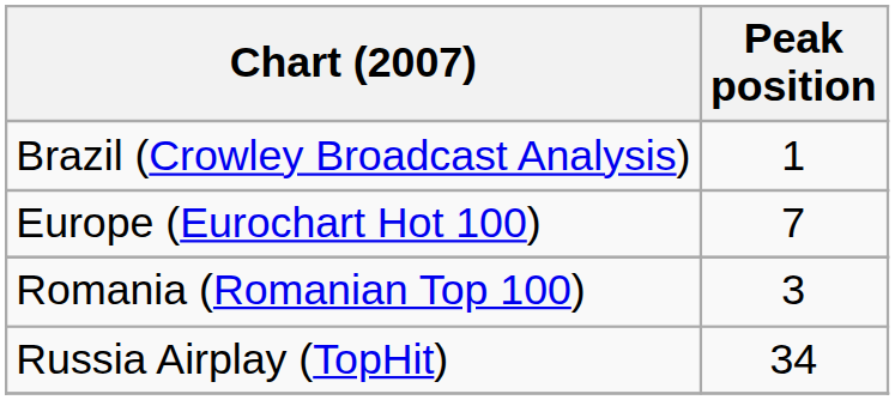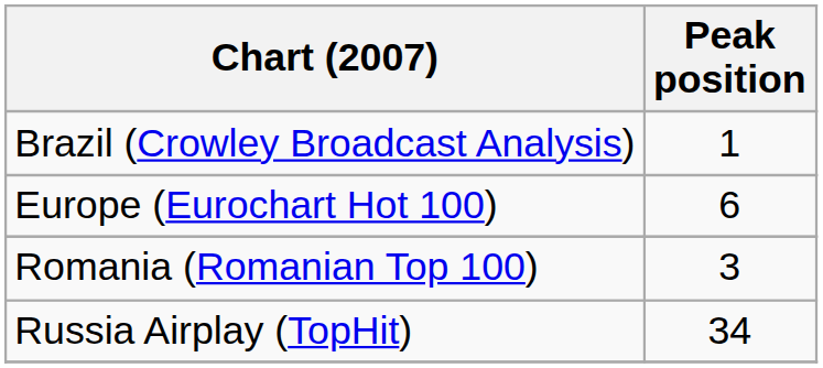Europe (Eurochart Hot 100) | Peak position: 7 -> 6
